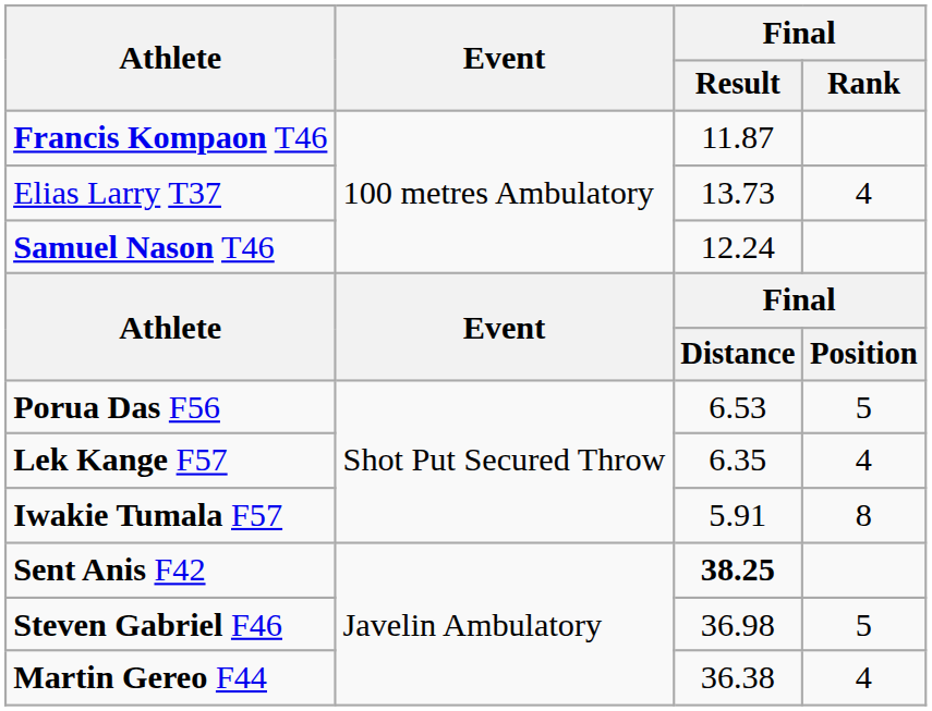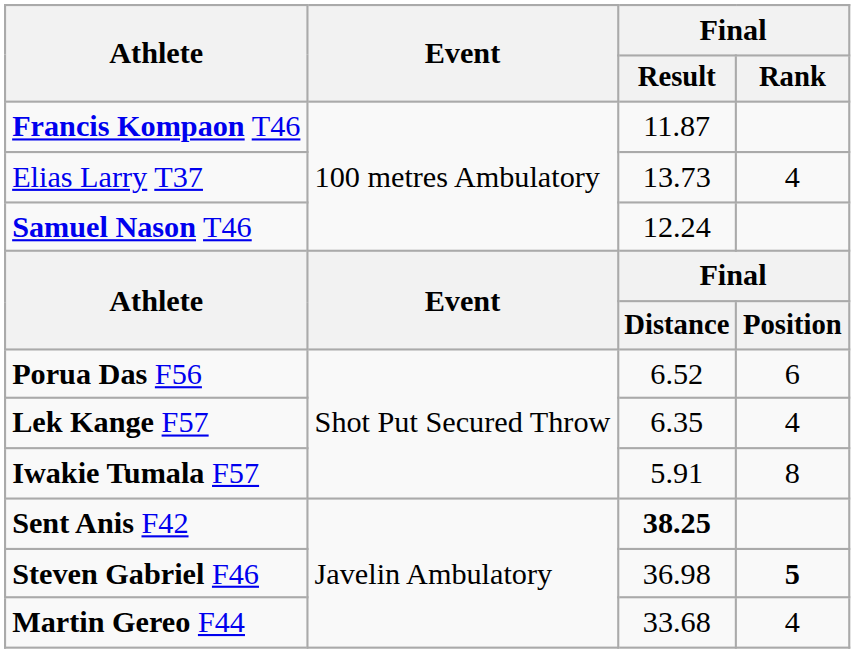Porua Das F56 | Final / Result: 6.53 -> 6.52
Porua Das F56 | Final / Rank: 5 -> 6
Steven Gabriel F46 | Final / Rank: normal -> bold
Martin Gereo F44 | Final / Result: 36.38 -> 33.68
